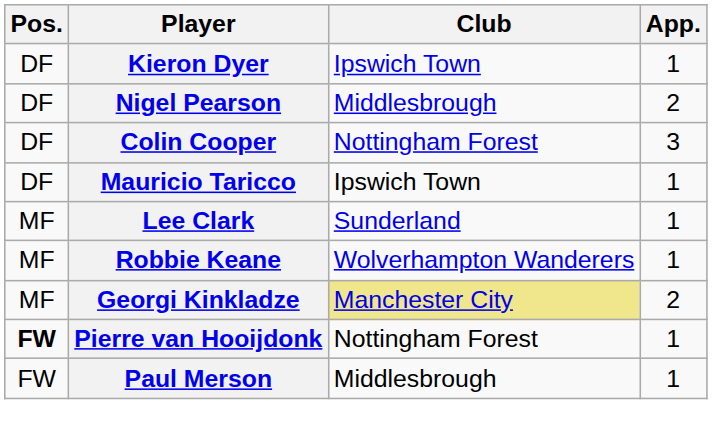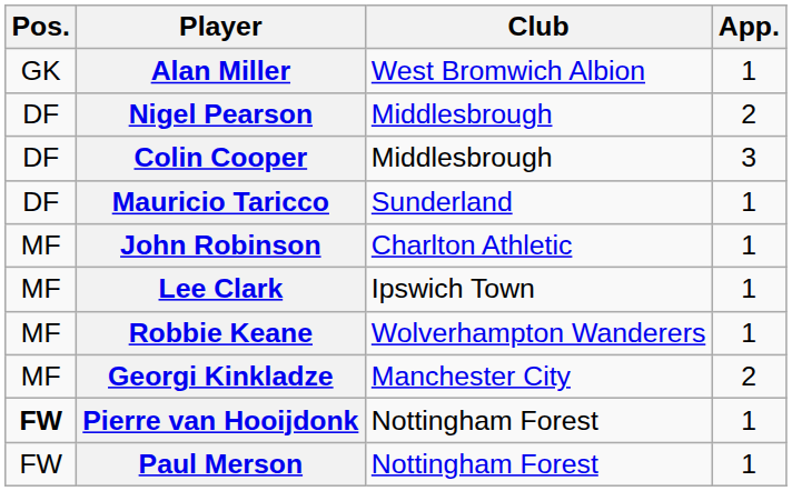+ row: GK | Alan Miller | West Bromwich Albion | 1
- row: DF | Kieron Dyer | Ipswich Town | 1
Colin Cooper | Club: Nottingham Forest -> Middlesbrough
Mauricio Taricco | Club: Ipswich Town -> Sunderland
+ row: MF | John Robinson | Charlton Athletic | 1
Lee Clark | Club: Sunderland -> Ipswich Town
Georgi Kinkladze | Club: khaki background -> no background
Paul Merson | Club: Middlesbrough -> Nottingham Forest
